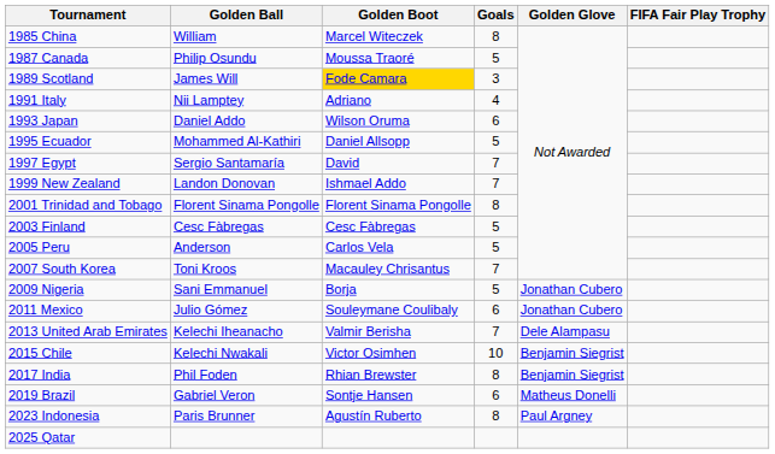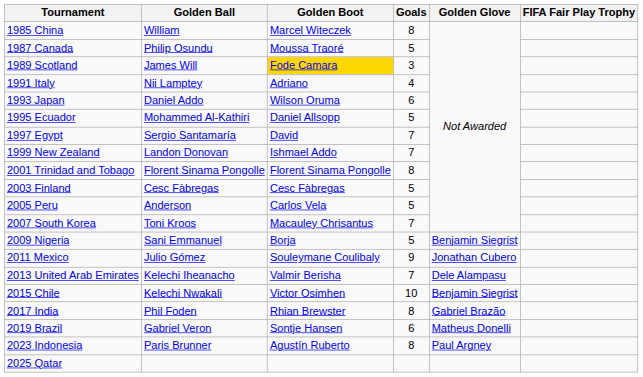2009 Nigeria | Golden Glove: Jonathan Cubero -> Benjamin Siegrist
2011 Mexico | Goals: 6 -> 9
2017 India | Golden Glove: Benjamin Siegrist -> Gabriel Brazão
